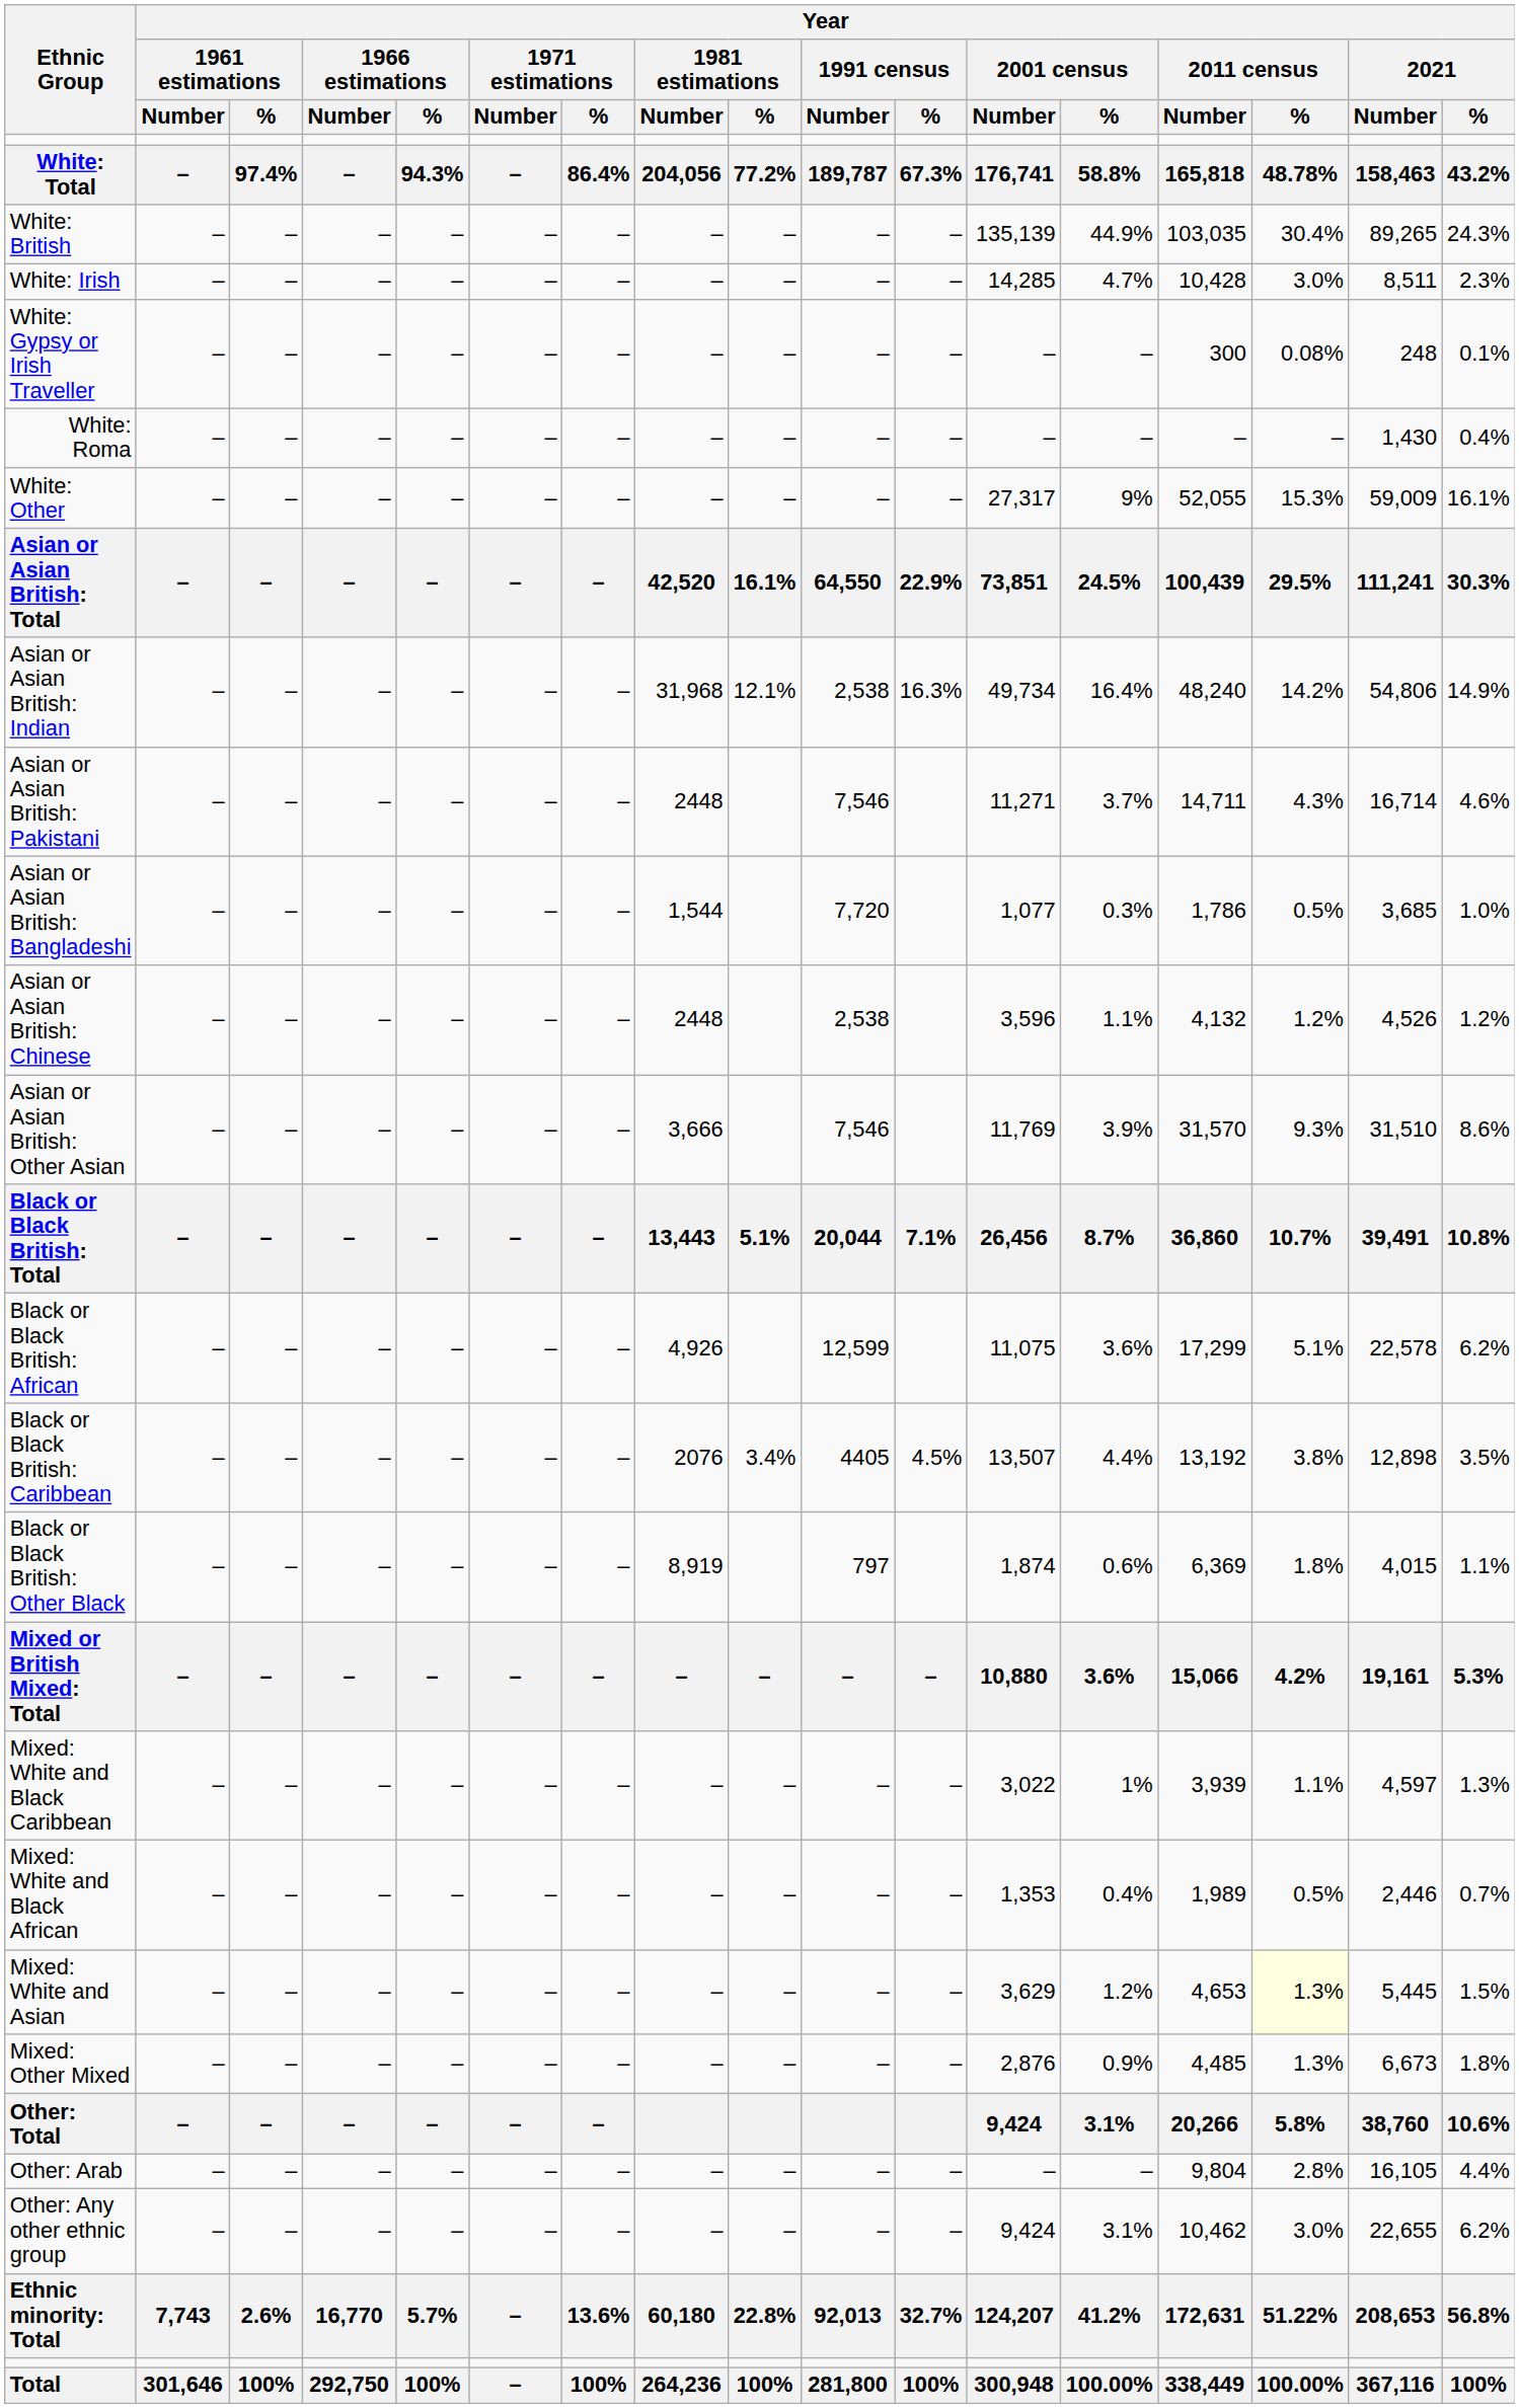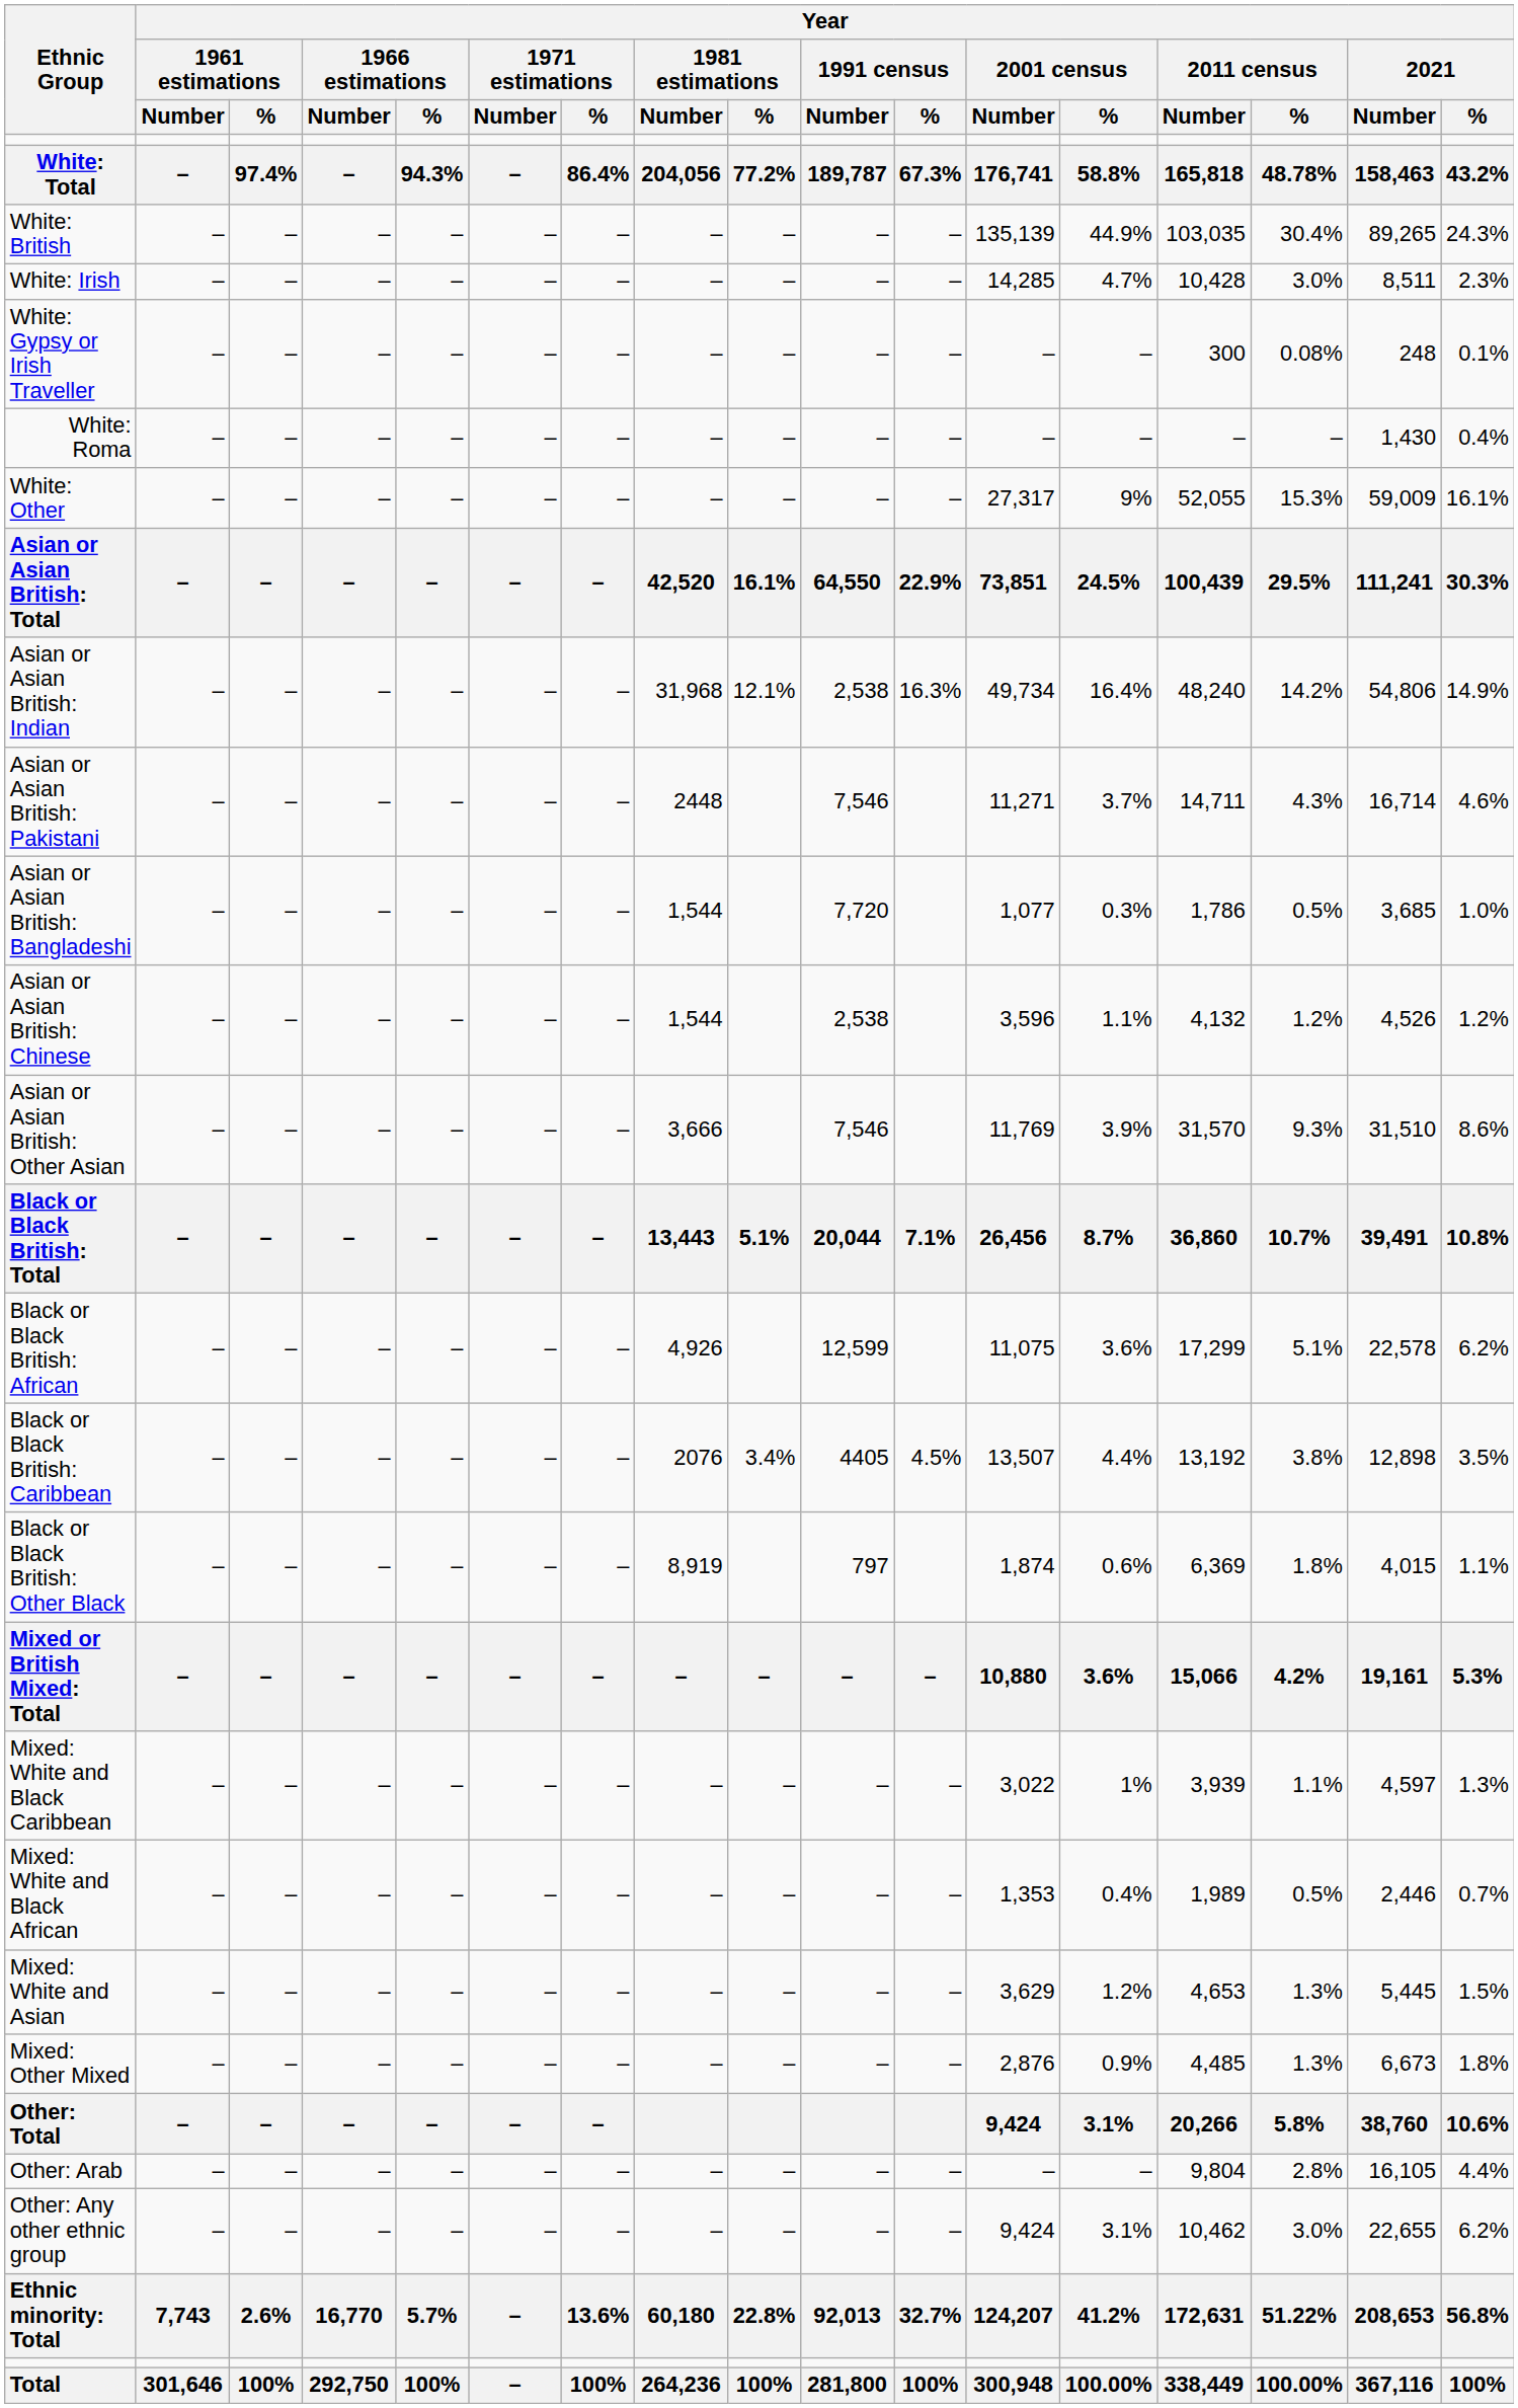Asian or Asian British: Chinese | Year / 1981 estimations / Number: 2448 -> 1,544
Mixed: White and Asian | Year / 2011 census / %: lightyellow background -> no background
